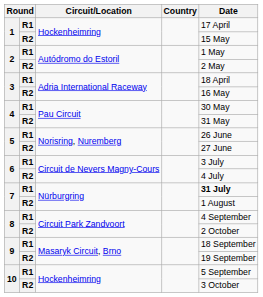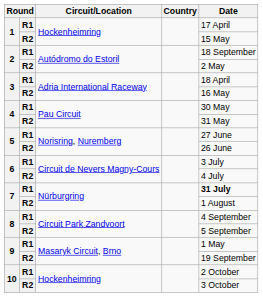2 / R1 | Date: 1 May -> 18 September
5 / R1 | Date: 26 June -> 27 June
5 / R2 | Date: 27 June -> 26 June
8 / R2 | Date: 2 October -> 5 September
9 / R1 | Date: 18 September -> 1 May
10 / R1 | Date: 5 September -> 2 October
